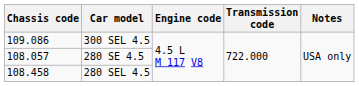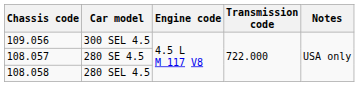300 SEL 4.5 | Chassis code: 109.086 -> 109.056
280 SEL 4.5 | Chassis code: 108.458 -> 108.058
